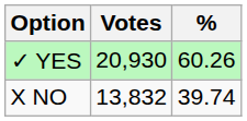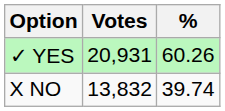✓ YES | Votes: 20,930 -> 20,931
